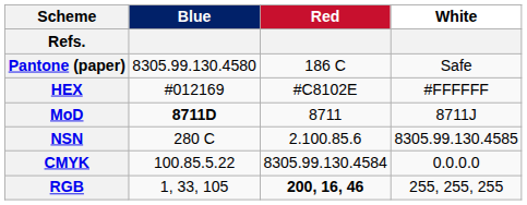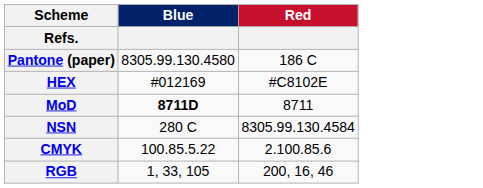- column: White | Safe | #FFFFFF | 8711J | 8305.99.130.4585 | 0.0.0.0 | 255, 255, 255
NSN | Red: 2.100.85.6 -> 8305.99.130.4584
CMYK | Red: 8305.99.130.4584 -> 2.100.85.6
RGB | Red: bold -> normal
